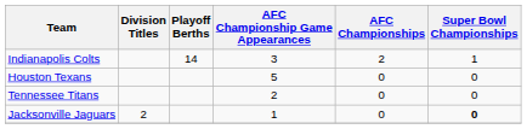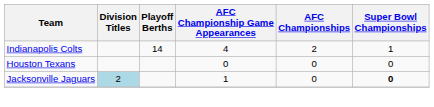Indianapolis Colts | AFC Championship Game Appearances: 3 -> 4
Houston Texans | AFC Championship Game Appearances: 5 -> 0
- row: Tennessee Titans | 2 | 0 | 0
Jacksonville Jaguars | Division Titles: no background -> lightblue background
